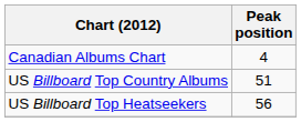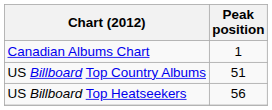Canadian Albums Chart | Peak position: 4 -> 1
